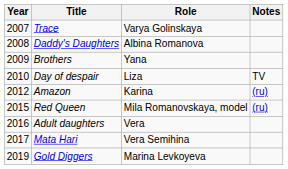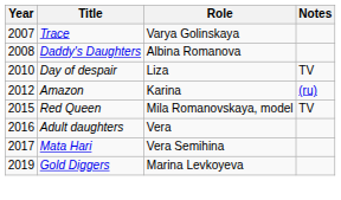- row: 2009 | Brothers | Yana
Red Queen | Notes: (ru) -> TV
